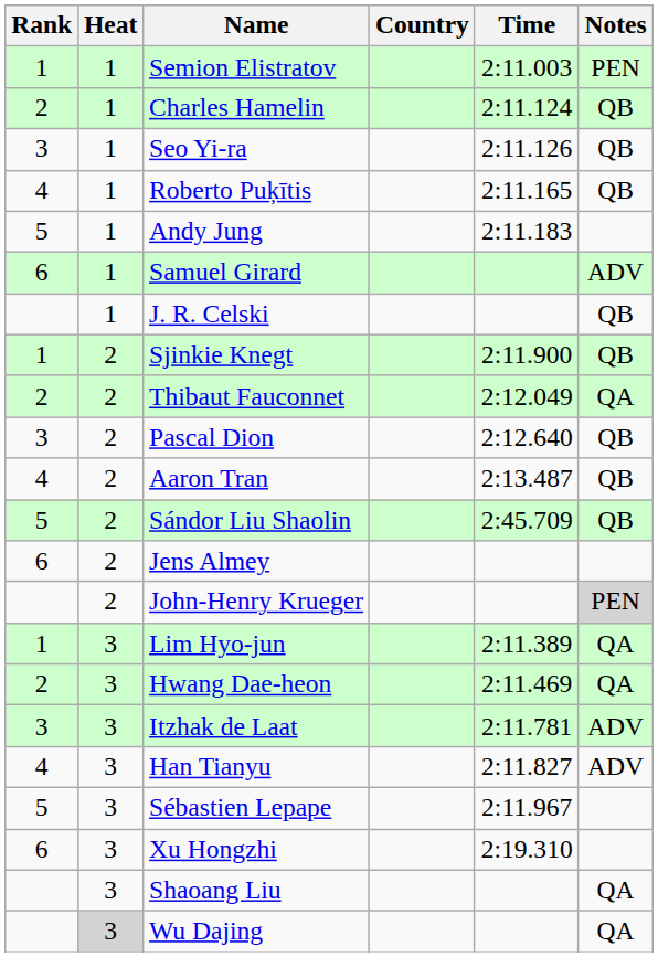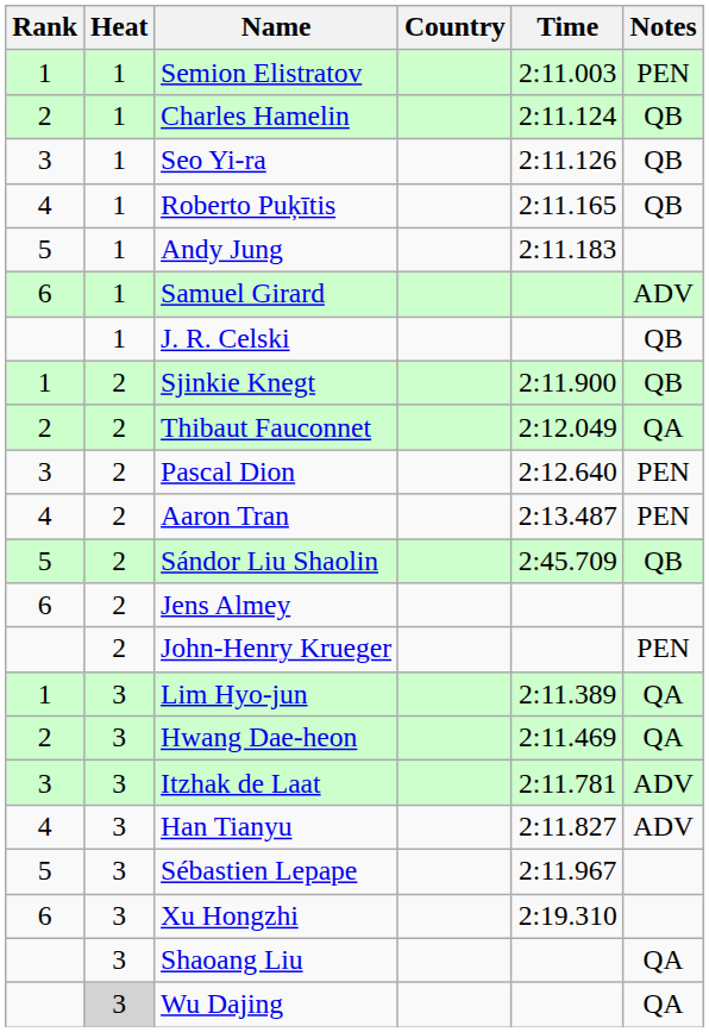Pascal Dion | Notes: QB -> PEN
Aaron Tran | Notes: QB -> PEN
John-Henry Krueger | Notes: lightgrey background -> no background
